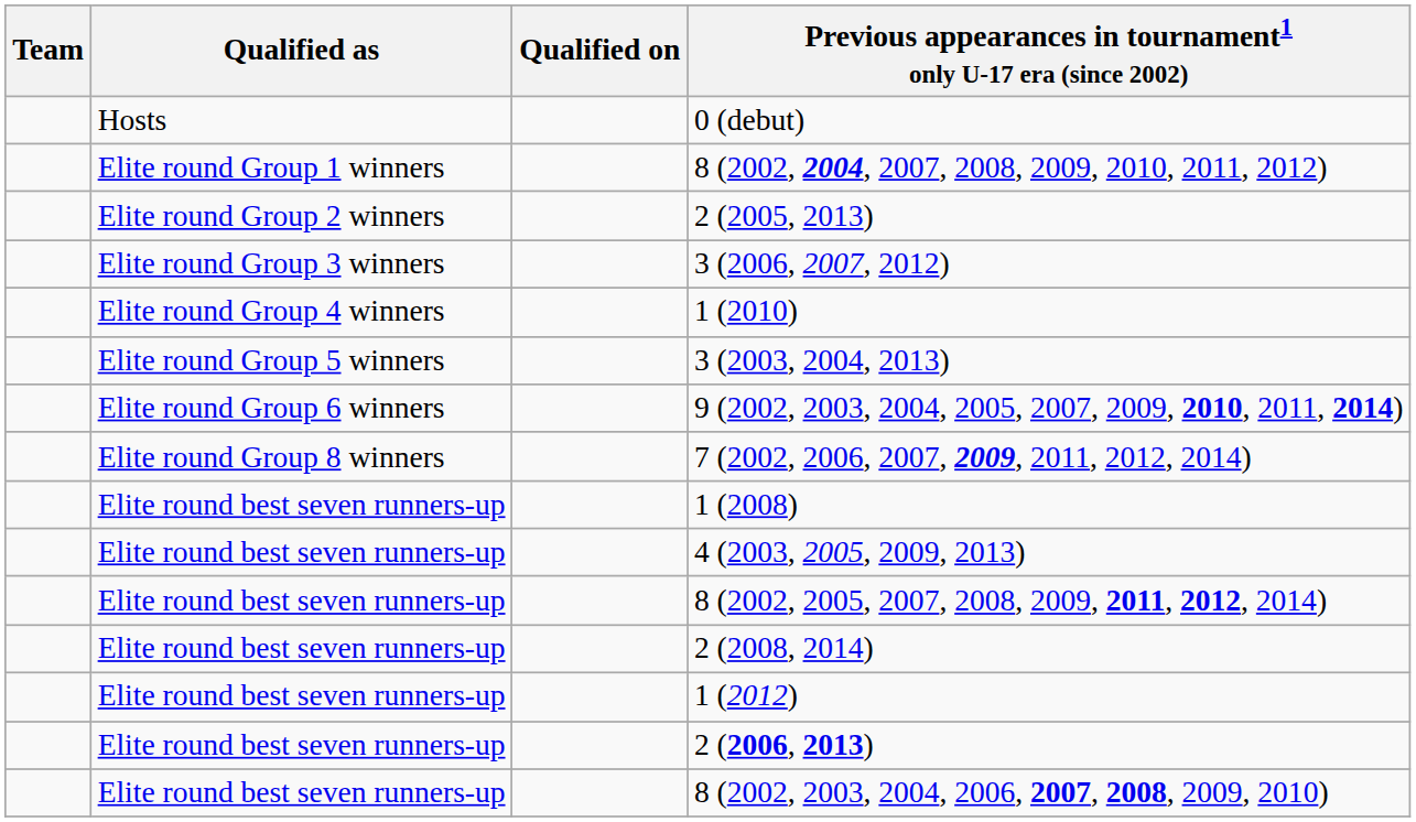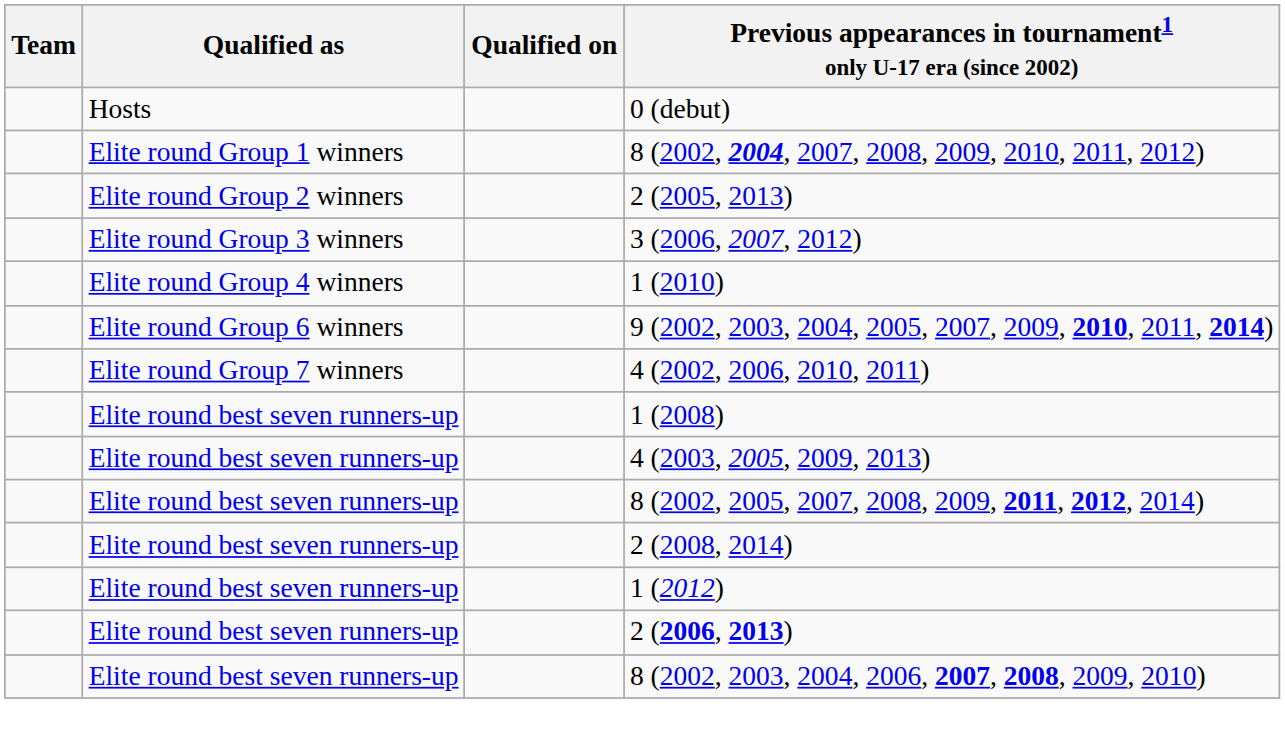- row: Elite round Group 5 winners | 3 (2003, 2004, 2013)
+ row: Elite round Group 7 winners | 4 (2002, 2006, 2010, 2011)
- row: Elite round Group 8 winners | 7 (2002, 2006, 2007, 2009, 2011, 2012, 2014)
